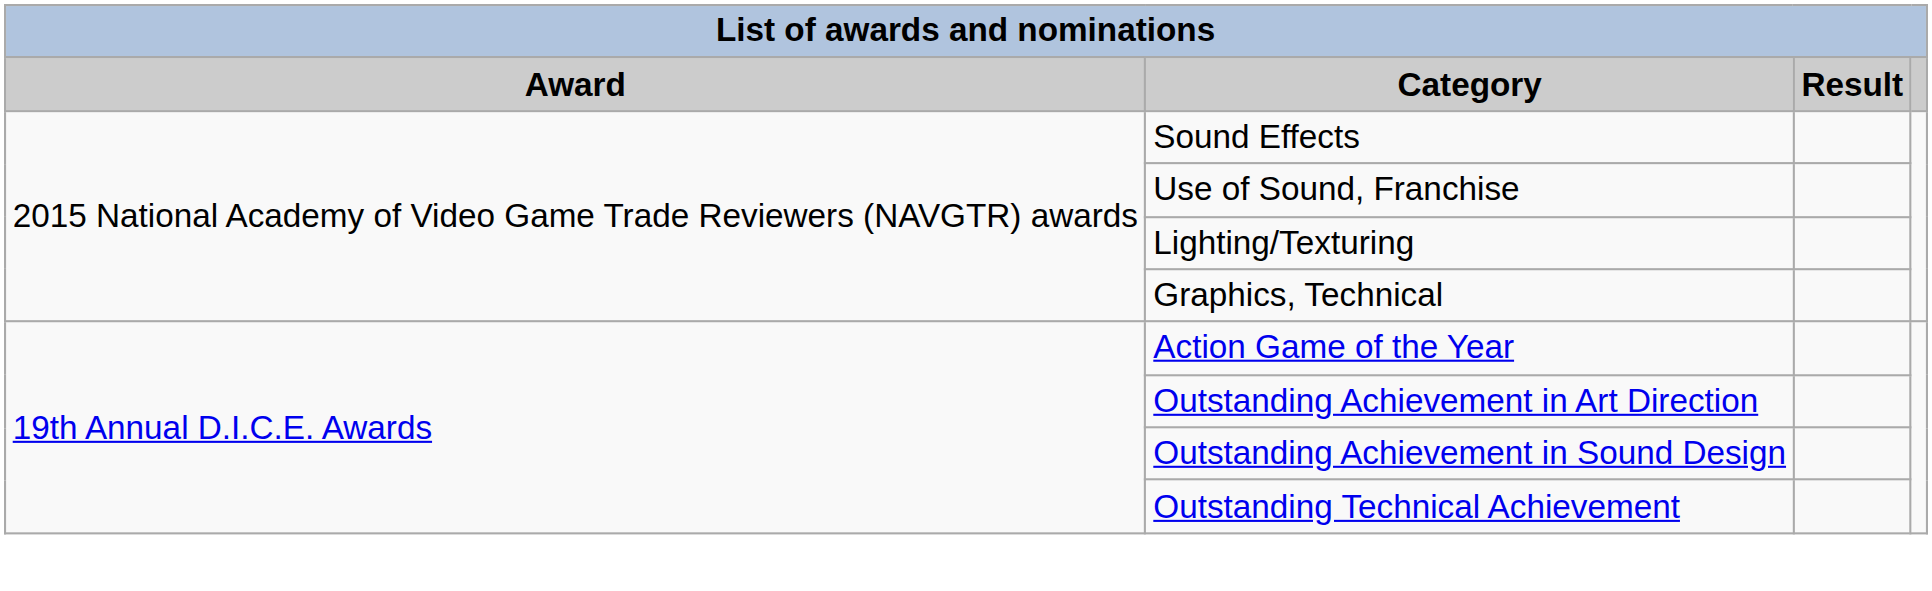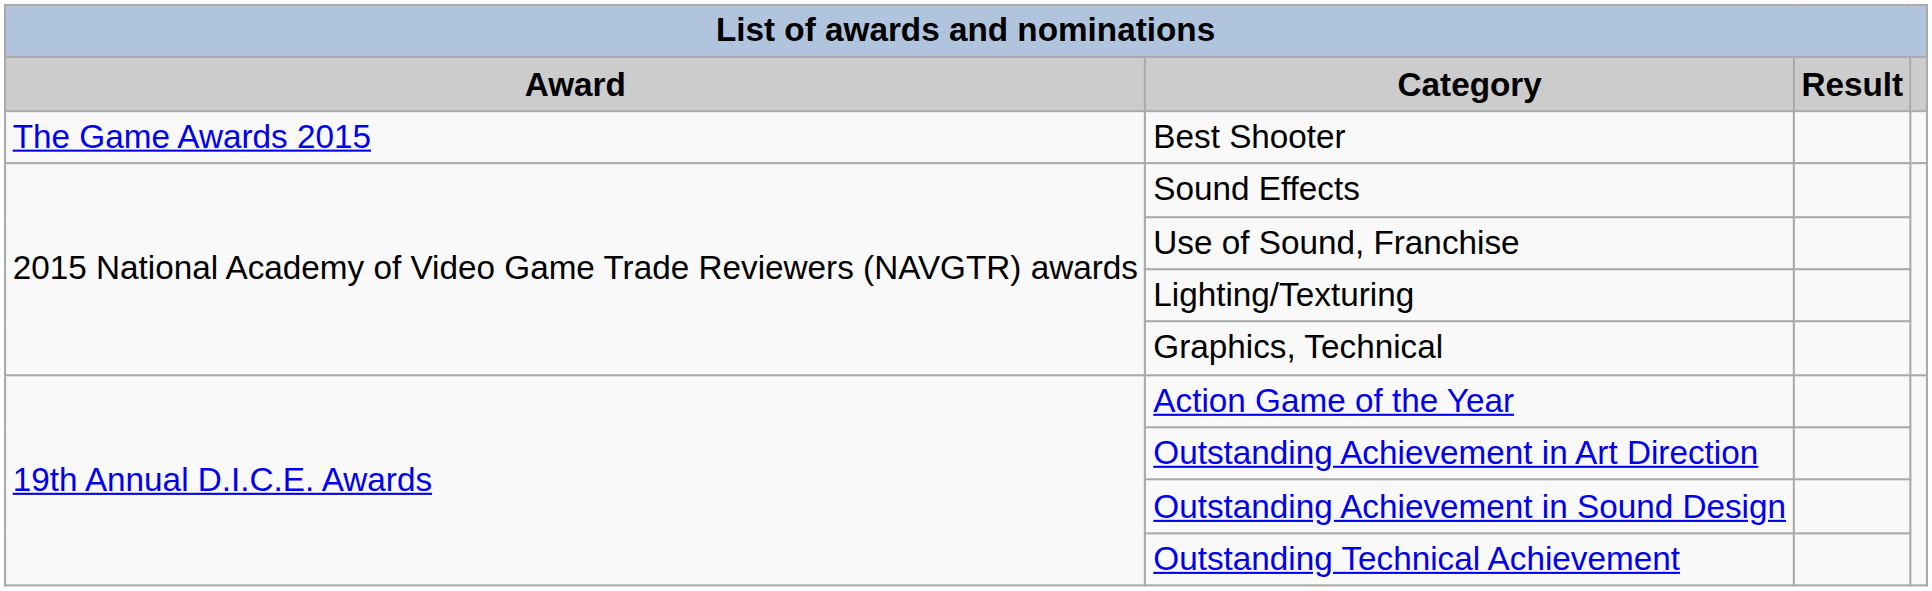+ row: The Game Awards 2015 | Best Shooter
